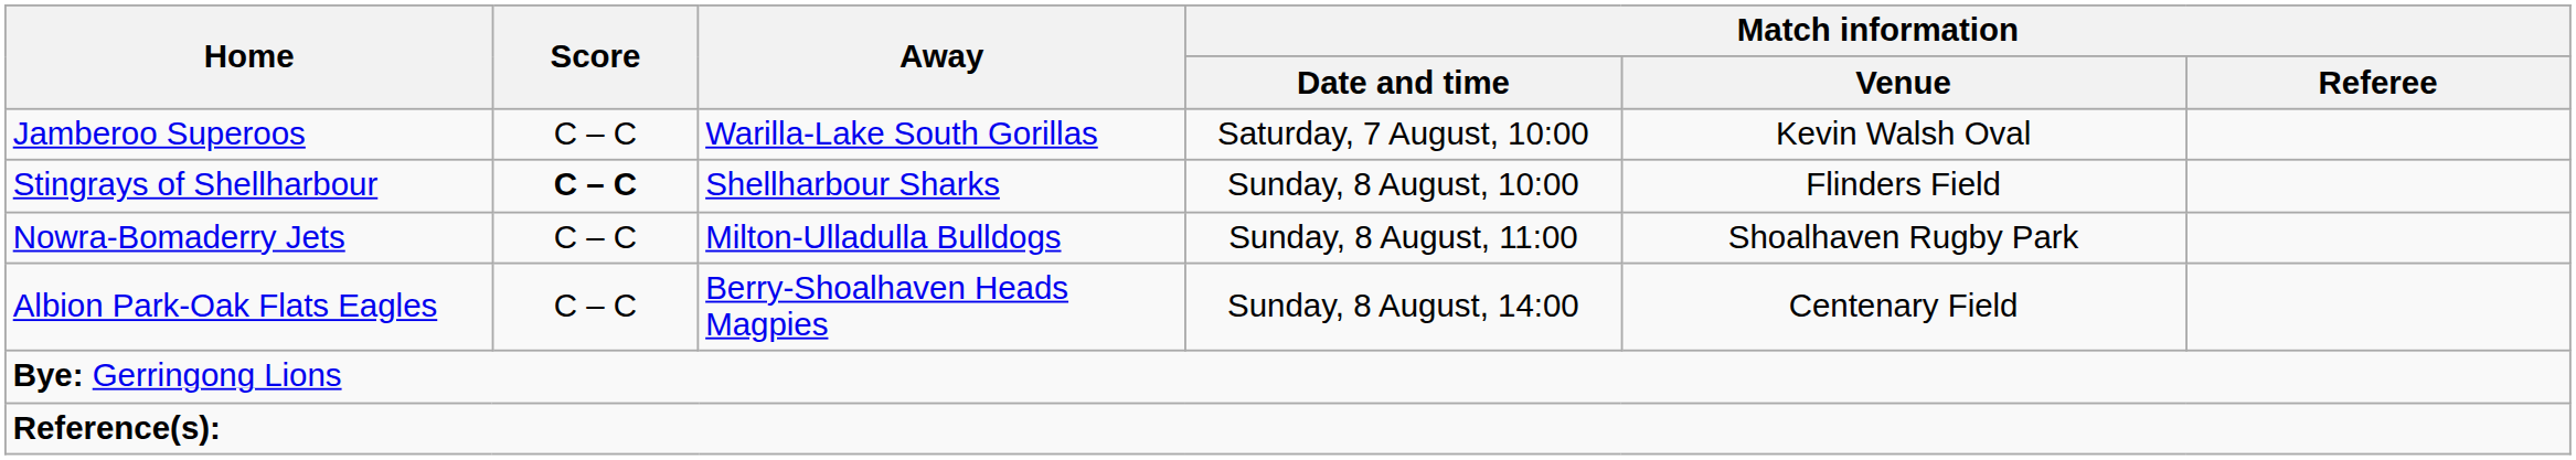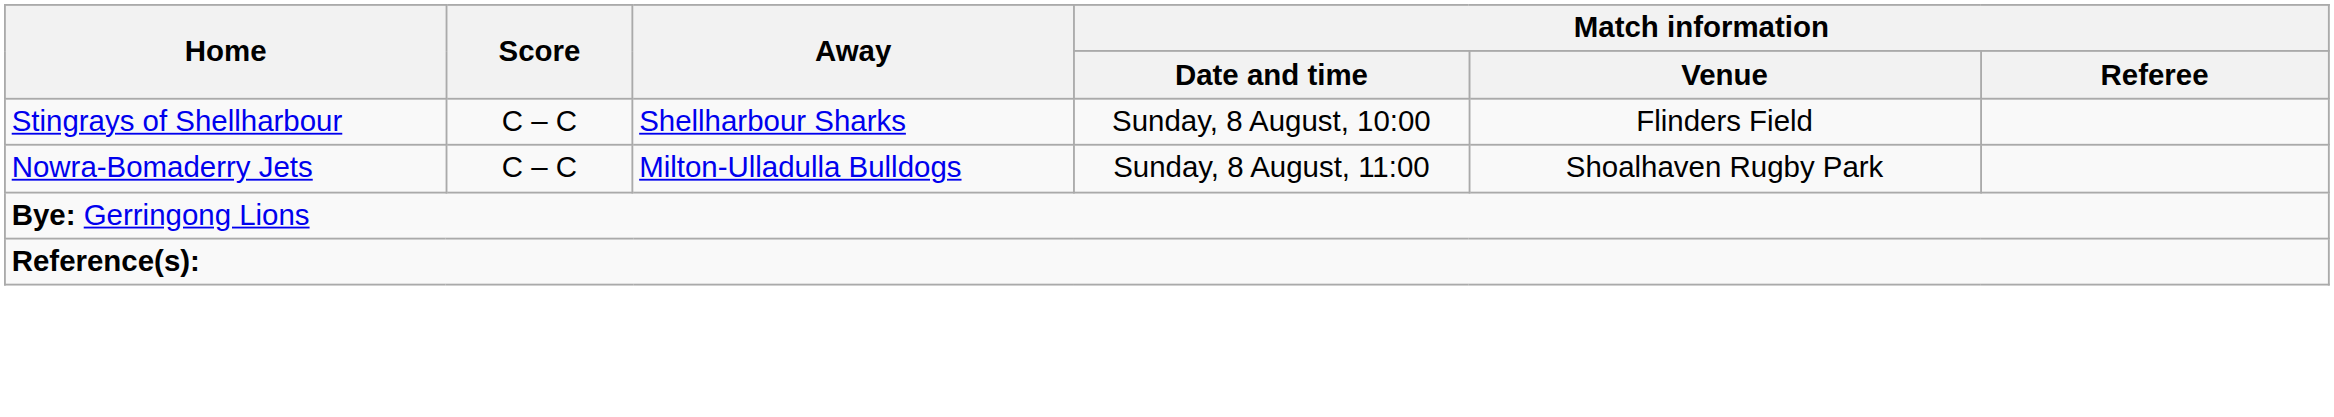- row: Jamberoo Superoos | C – C | Warilla-Lake South Gorillas | Saturday, 7 August, 10:00 | Kevin Walsh Oval
Stingrays of Shellharbour | Score: bold -> normal
- row: Albion Park-Oak Flats Eagles | C – C | Berry-Shoalhaven Heads Magpies | Sunday, 8 August, 14:00 | Centenary Field
